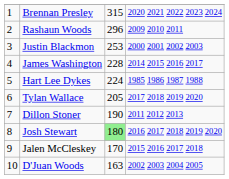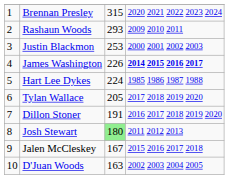Rashaun Woods | column 3: 296 -> 293
James Washington | column 3: 228 -> 226
James Washington | column 4: normal -> bold
Dillon Stoner | column 3: 190 -> 191
Dillon Stoner | column 4: 2011 2012 2013 -> 2016 2017 2018 2019 2020
Josh Stewart | column 4: 2016 2017 2018 2019 2020 -> 2011 2012 2013
Jalen McCleskey | column 3: 170 -> 167
